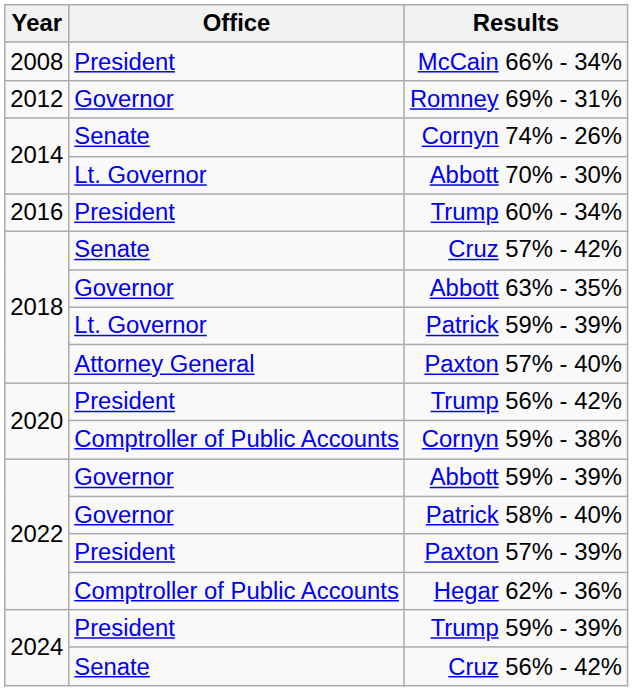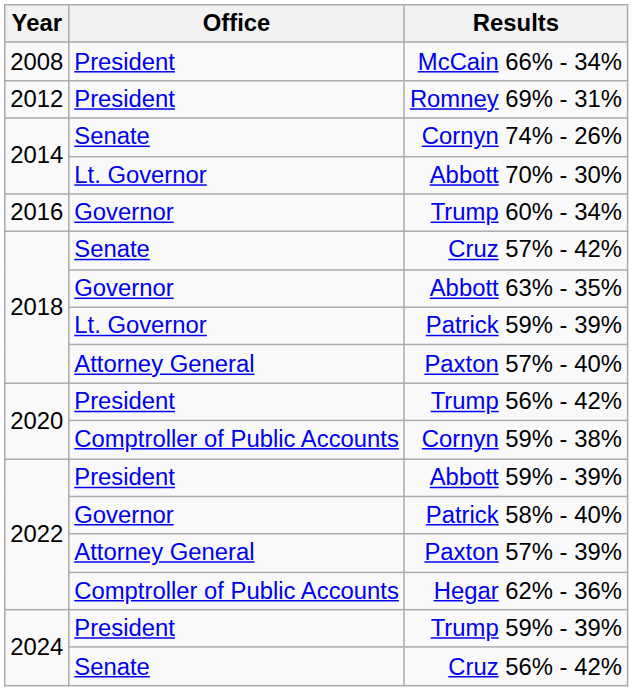Romney 69% - 31% | Office: Governor -> President
Trump 60% - 34% | Office: President -> Governor
Abbott 59% - 39% | Office: Governor -> President
Paxton 57% - 39% | Office: President -> Attorney General
